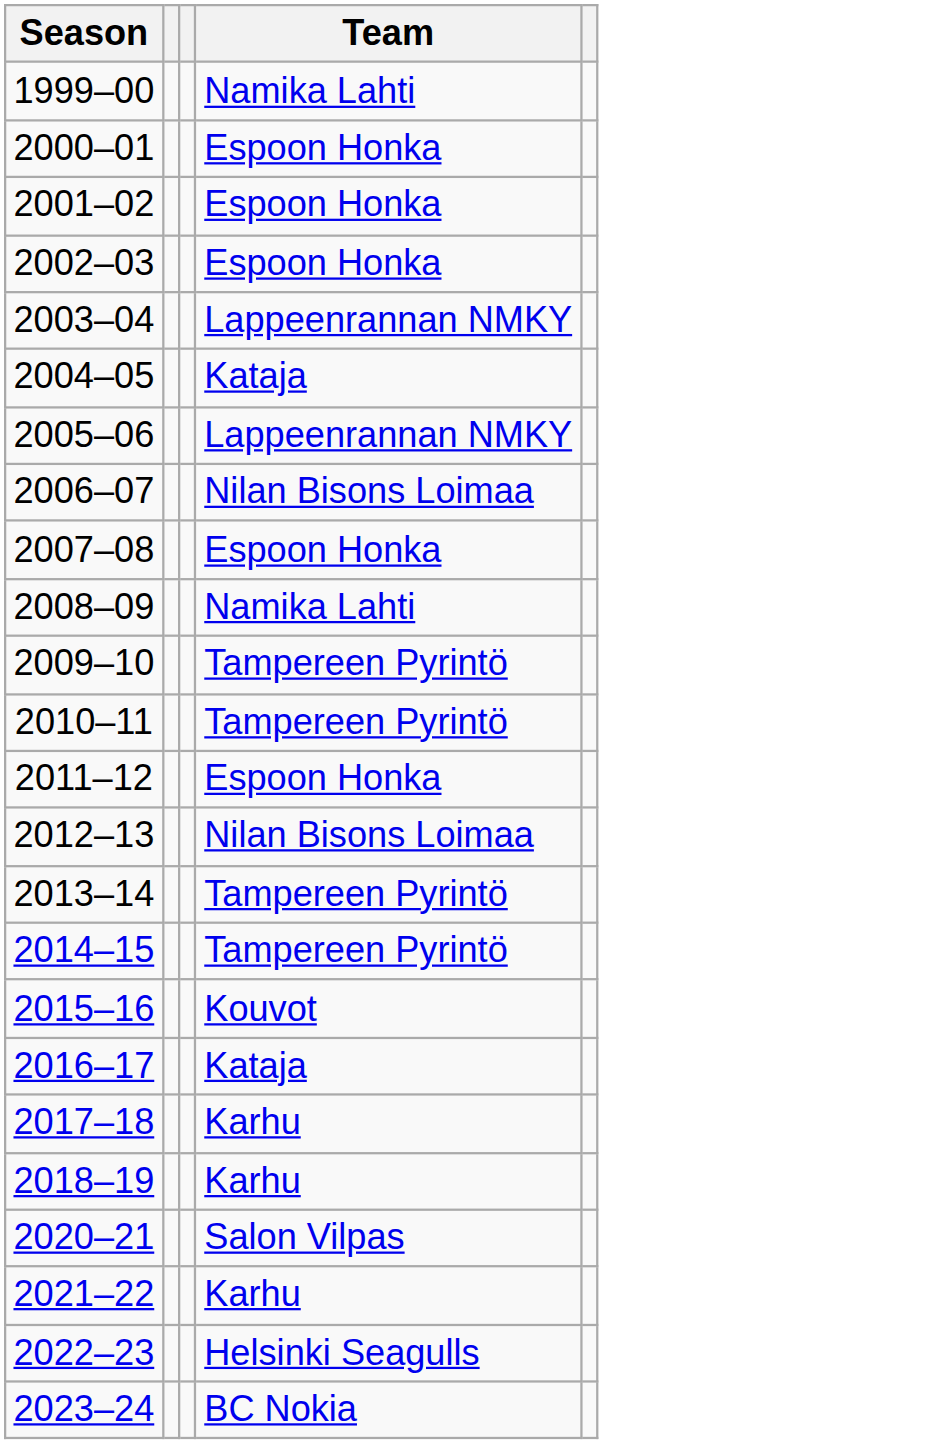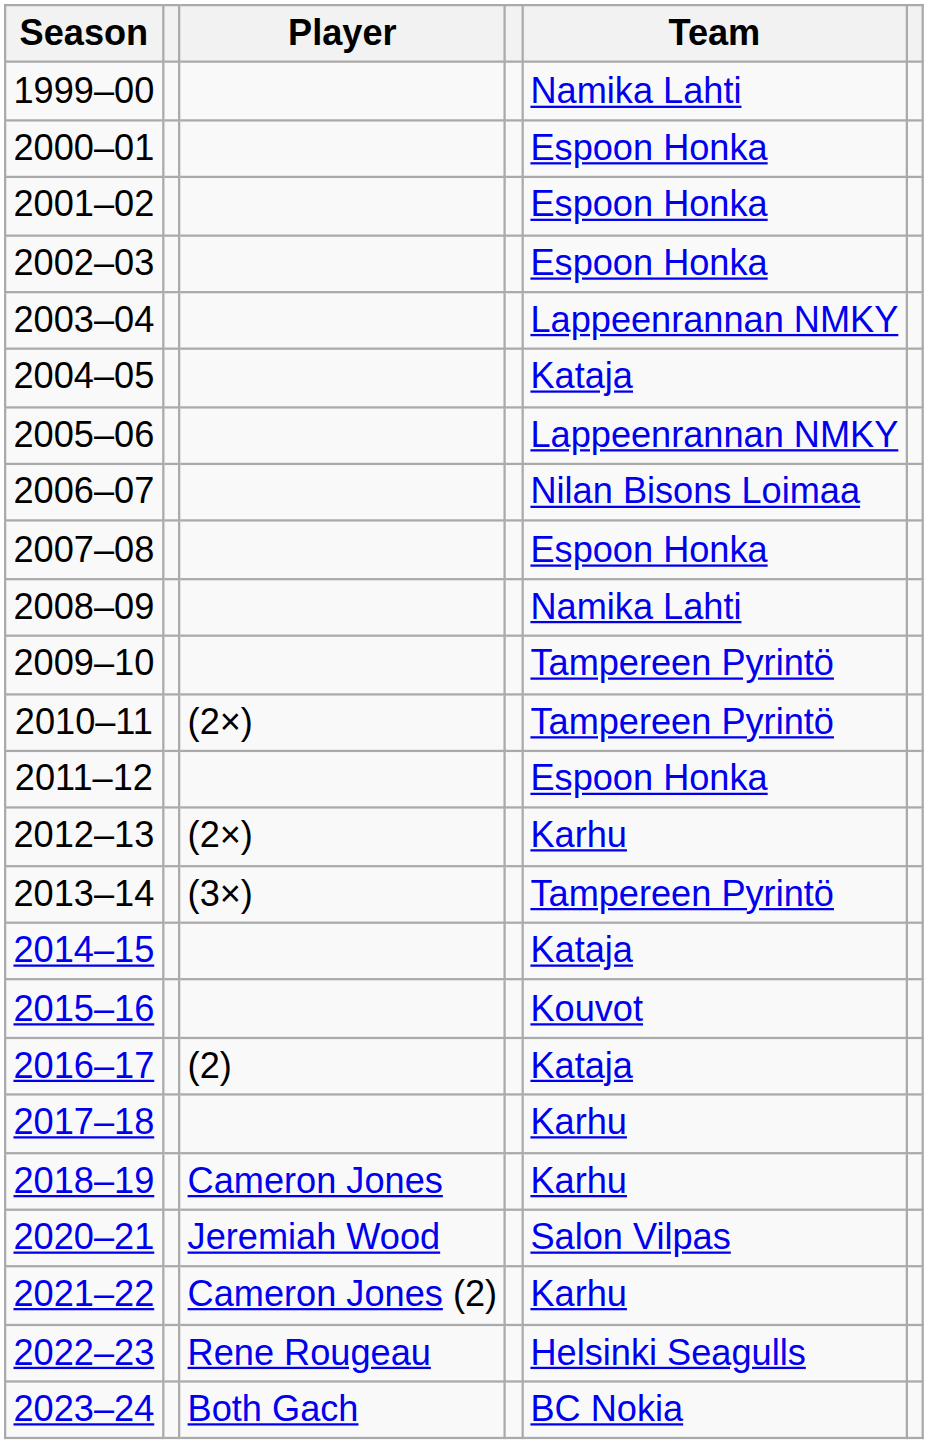+ column: Player | (2×) | (2×) | (3×) | (2) | Cameron Jones | Jeremiah Wood | Cameron Jones (2) | Rene Rougeau | Both Gach
2012–13 | Team: Nilan Bisons Loimaa -> Karhu
2014–15 | Team: Tampereen Pyrintö -> Kataja
